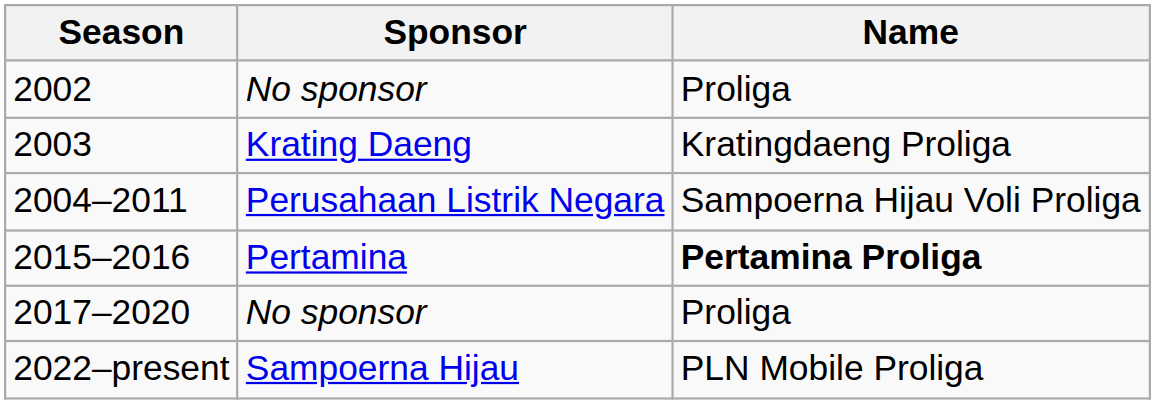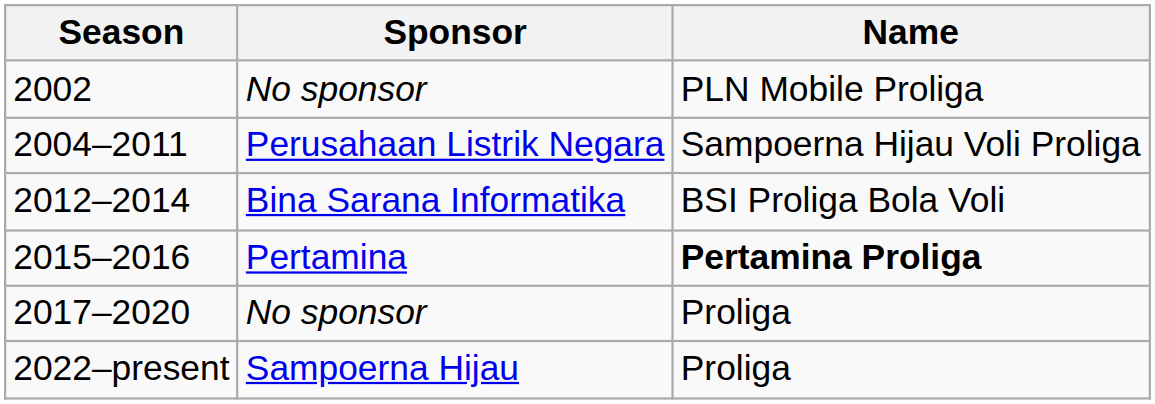2002 | Name: Proliga -> PLN Mobile Proliga
- row: 2003 | Krating Daeng | Kratingdaeng Proliga
+ row: 2012–2014 | Bina Sarana Informatika | BSI Proliga Bola Voli
2022–present | Name: PLN Mobile Proliga -> Proliga
